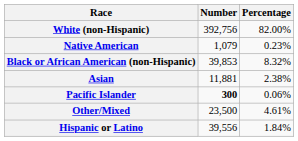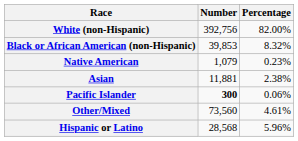rows swapped: Black or African American (non-Hispanic) <-> Native American
Other/Mixed | Number: 23,500 -> 73,560
Hispanic or Latino | Number: 39,556 -> 28,568
Hispanic or Latino | Percentage: 1.84% -> 5.96%
